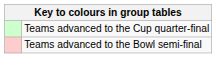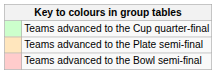+ row: Teams advanced to the Plate semi-final
